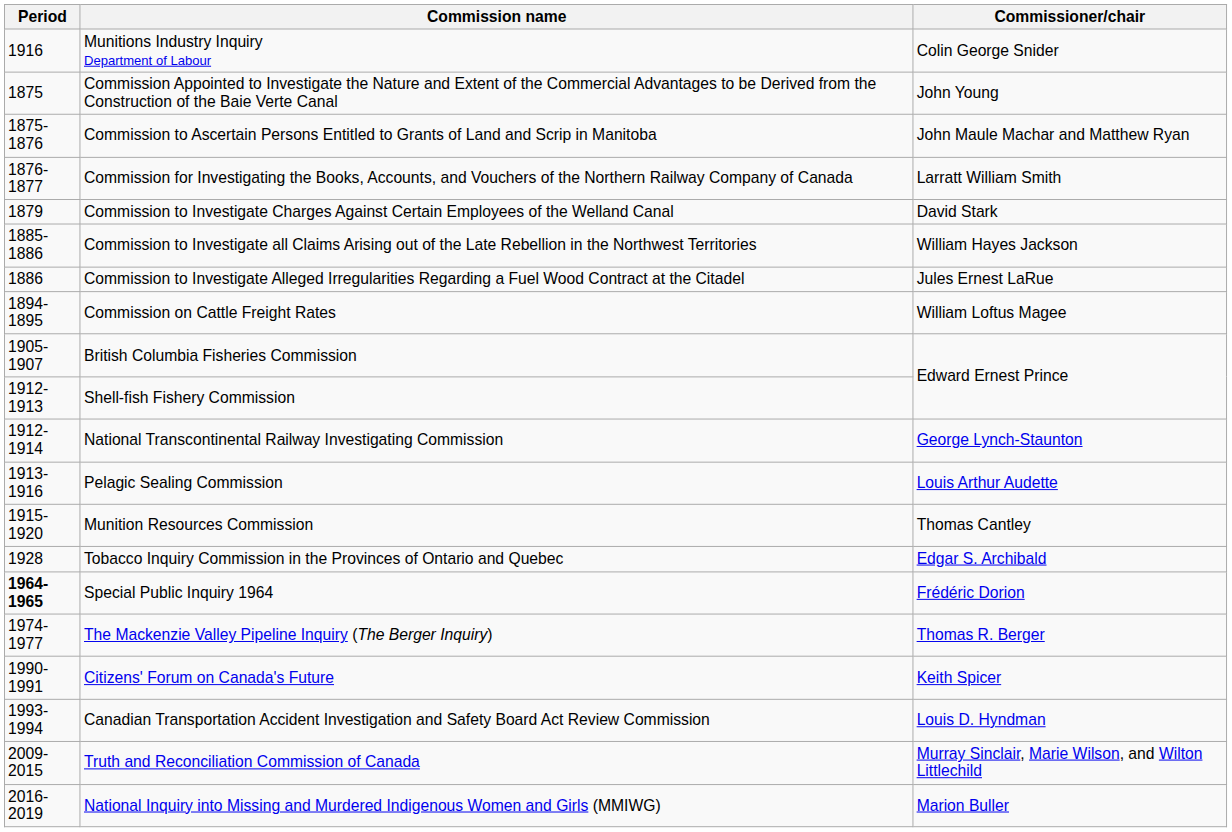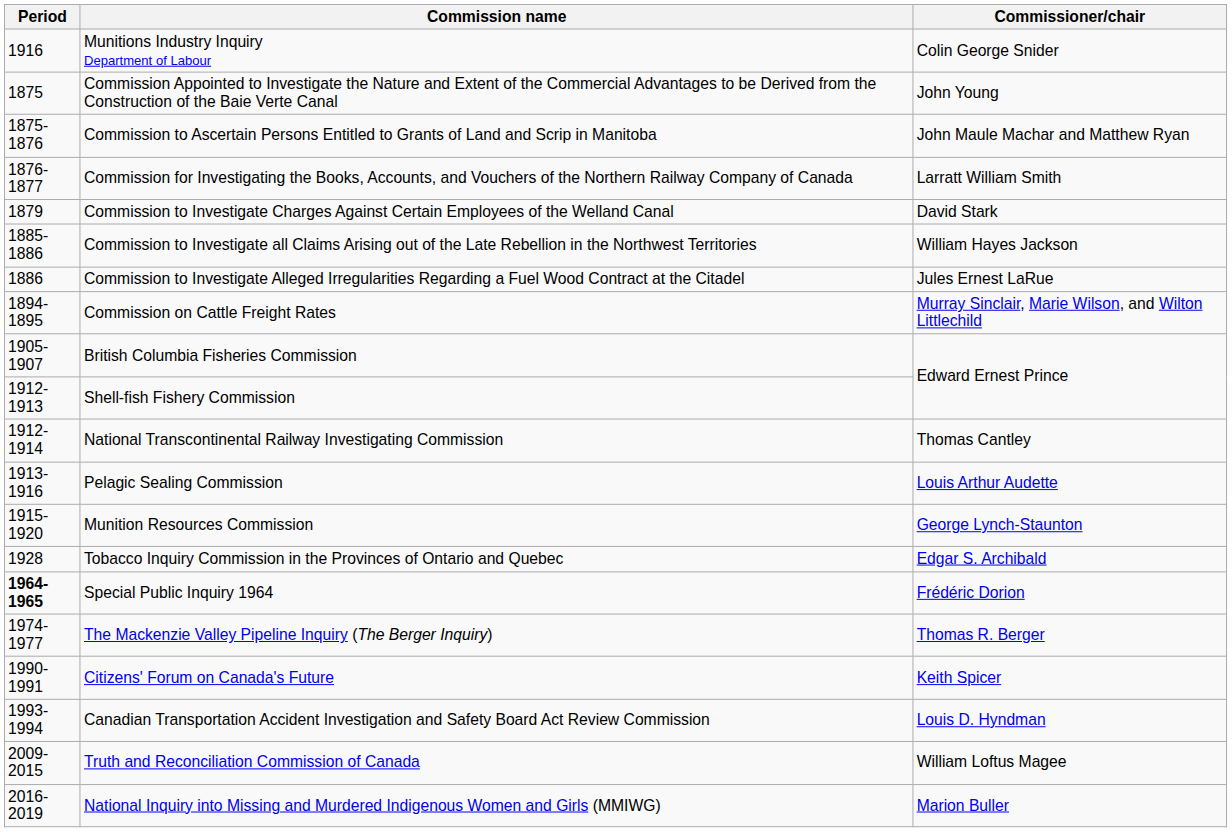Commission on Cattle Freight Rates | Commissioner/chair: William Loftus Magee -> Murray Sinclair, Marie Wilson, and Wilton Littlechild
National Transcontinental Railway Investigating Commission | Commissioner/chair: George Lynch-Staunton -> Thomas Cantley
Munition Resources Commission | Commissioner/chair: Thomas Cantley -> George Lynch-Staunton
Truth and Reconciliation Commission of Canada | Commissioner/chair: Murray Sinclair, Marie Wilson, and Wilton Littlechild -> William Loftus Magee
